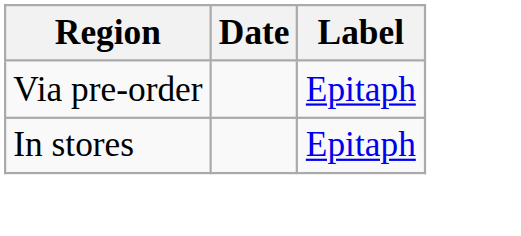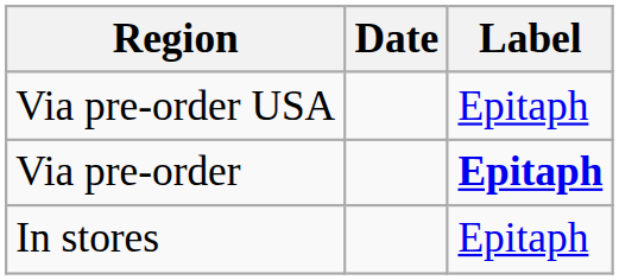+ row: Via pre-order USA | Epitaph
Via pre-order | Label: normal -> bold
